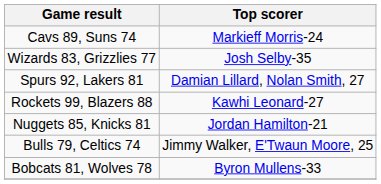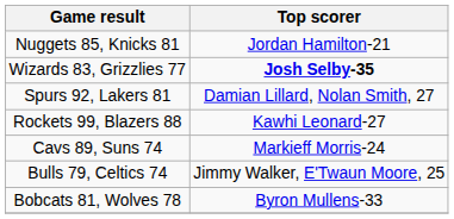rows swapped: Nuggets 85, Knicks 81 <-> Cavs 89, Suns 74
Wizards 83, Grizzlies 77 | Top scorer: normal -> bold
